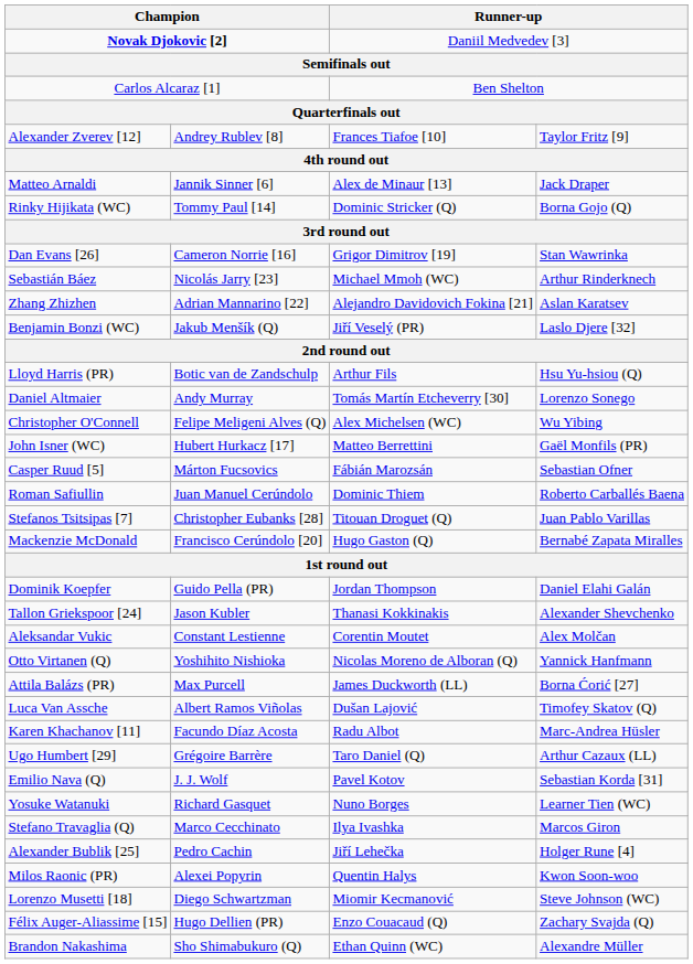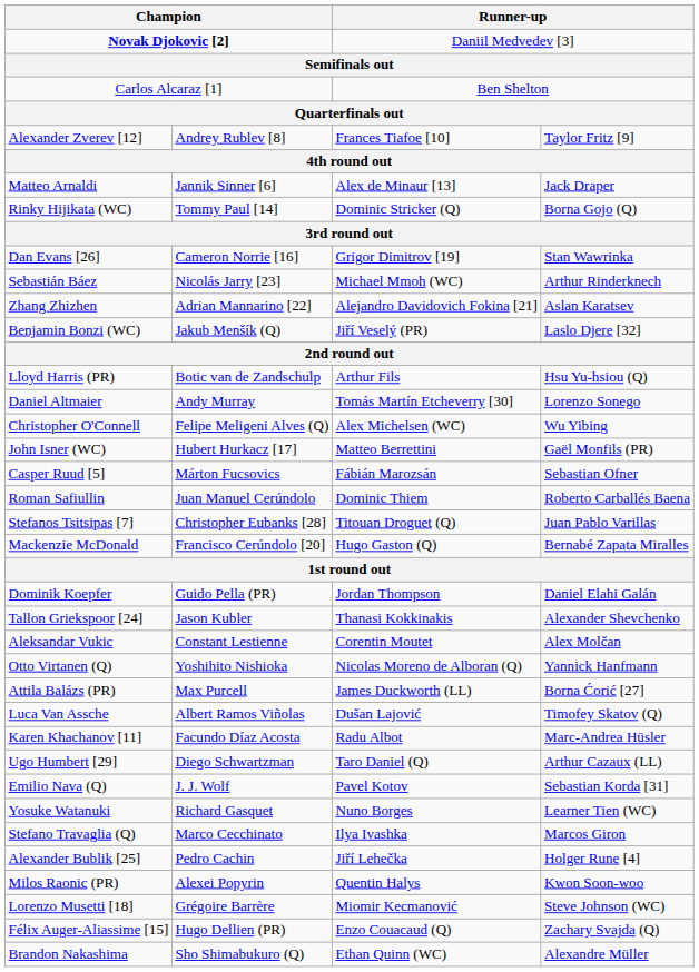Ugo Humbert [29] | column 2: Grégoire Barrère -> Diego Schwartzman
Lorenzo Musetti [18] | column 2: Diego Schwartzman -> Grégoire Barrère
